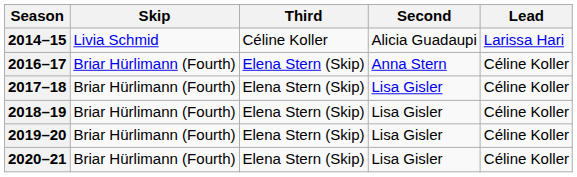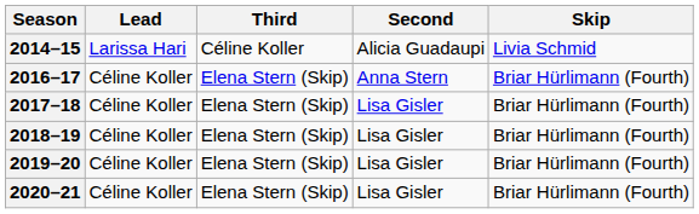columns swapped: Skip <-> Lead
